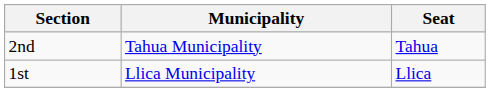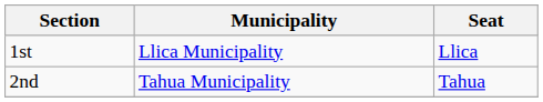rows swapped: 1st <-> 2nd
